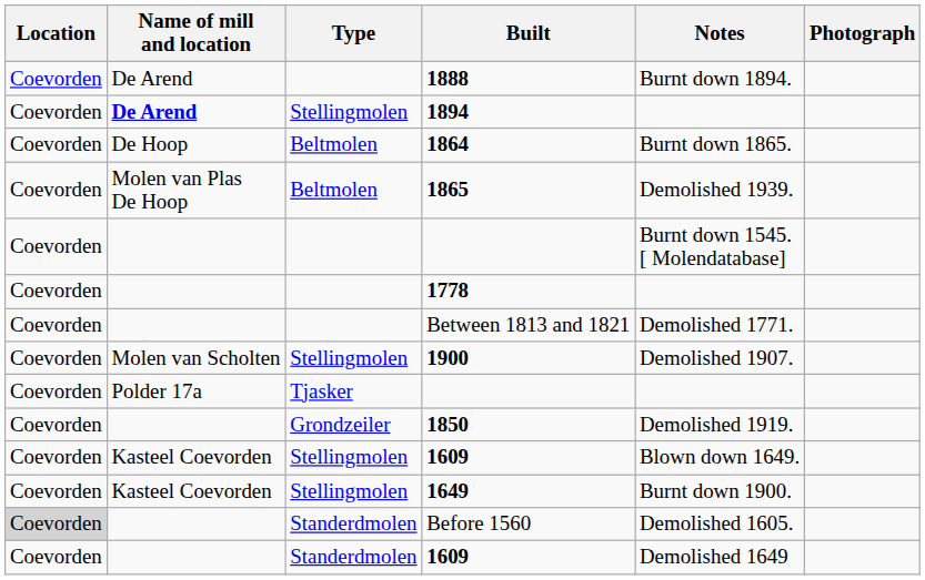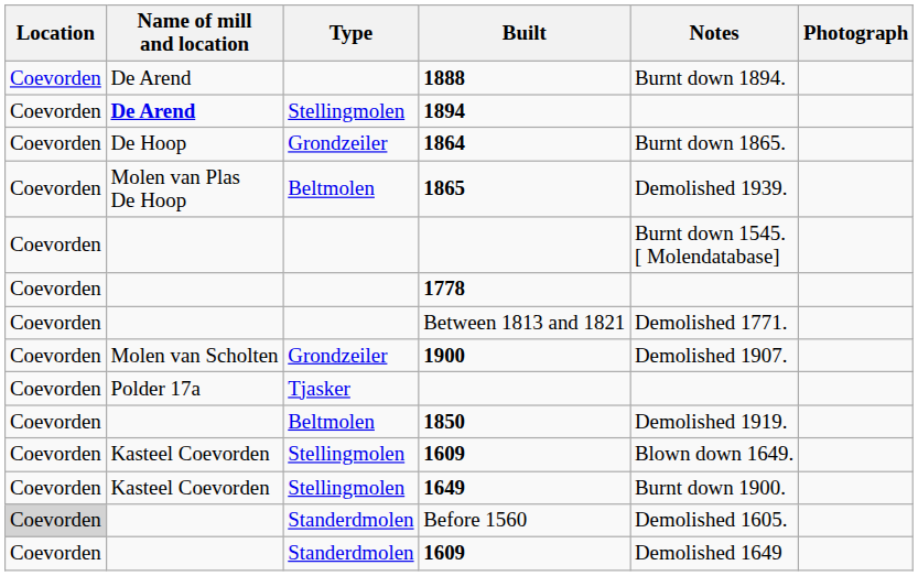1864 | Type: Beltmolen -> Grondzeiler
1900 | Type: Stellingmolen -> Grondzeiler
1850 | Type: Grondzeiler -> Beltmolen
